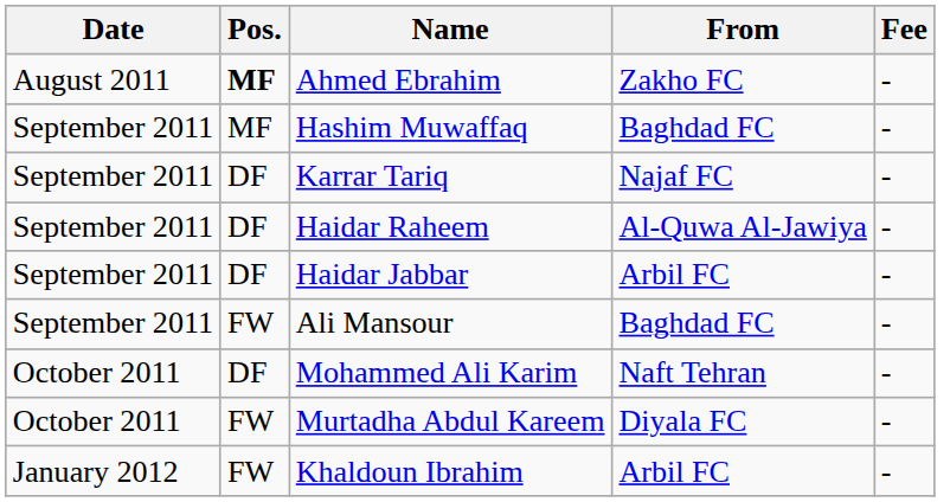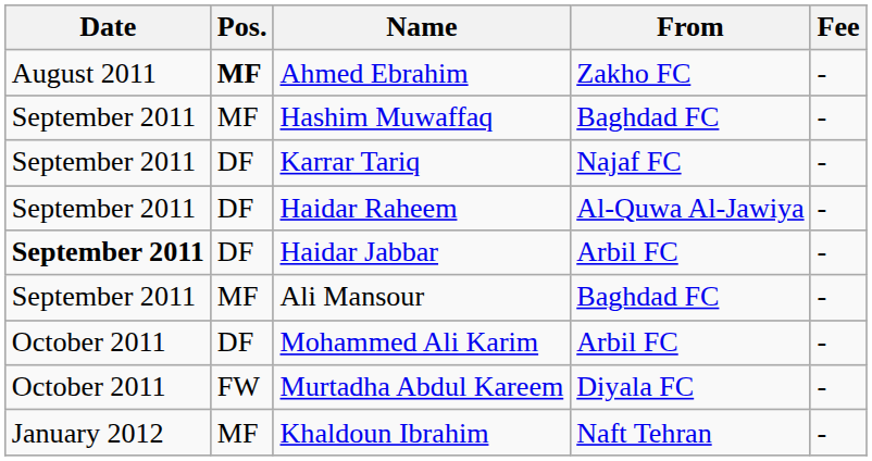Haidar Jabbar | Date: normal -> bold
Ali Mansour | Pos.: FW -> MF
Mohammed Ali Karim | From: Naft Tehran -> Arbil FC
Khaldoun Ibrahim | Pos.: FW -> MF
Khaldoun Ibrahim | From: Arbil FC -> Naft Tehran
